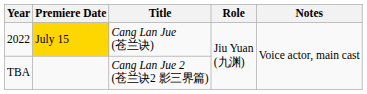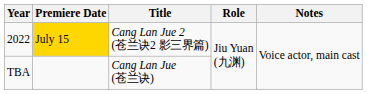2022 | Title: Cang Lan Jue (苍兰诀) -> Cang Lan Jue 2 (苍兰诀2 影三界篇)
TBA | Title: Cang Lan Jue 2 (苍兰诀2 影三界篇) -> Cang Lan Jue (苍兰诀)
